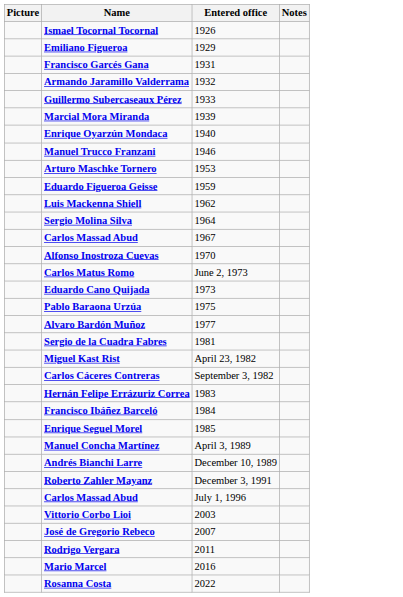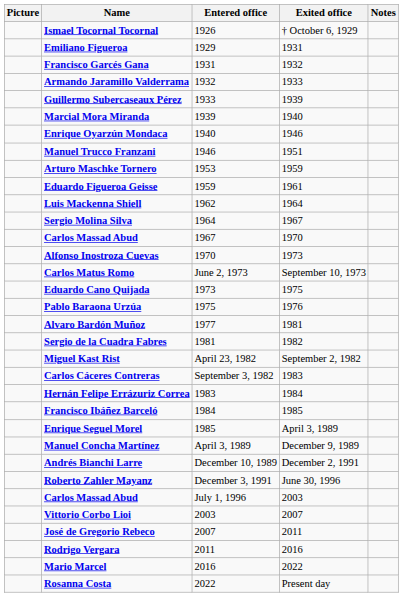+ column: Exited office | † October 6, 1929 | 1931 | 1932 | 1933 | 1939 | 1940 | 1946 | 1951 | 1959 | 1961 | 1964 | 1967 | 1970 | 1973 | September 10, 1973 | 1975 | 1976 | 1981 | 1982 | September 2, 1982 | 1983 | 1984 | 1985 | April 3, 1989 | December 9, 1989 | December 2, 1991 | June 30, 1996 | 2003 | 2007 | 2011 | 2016 | 2022 | Present day
